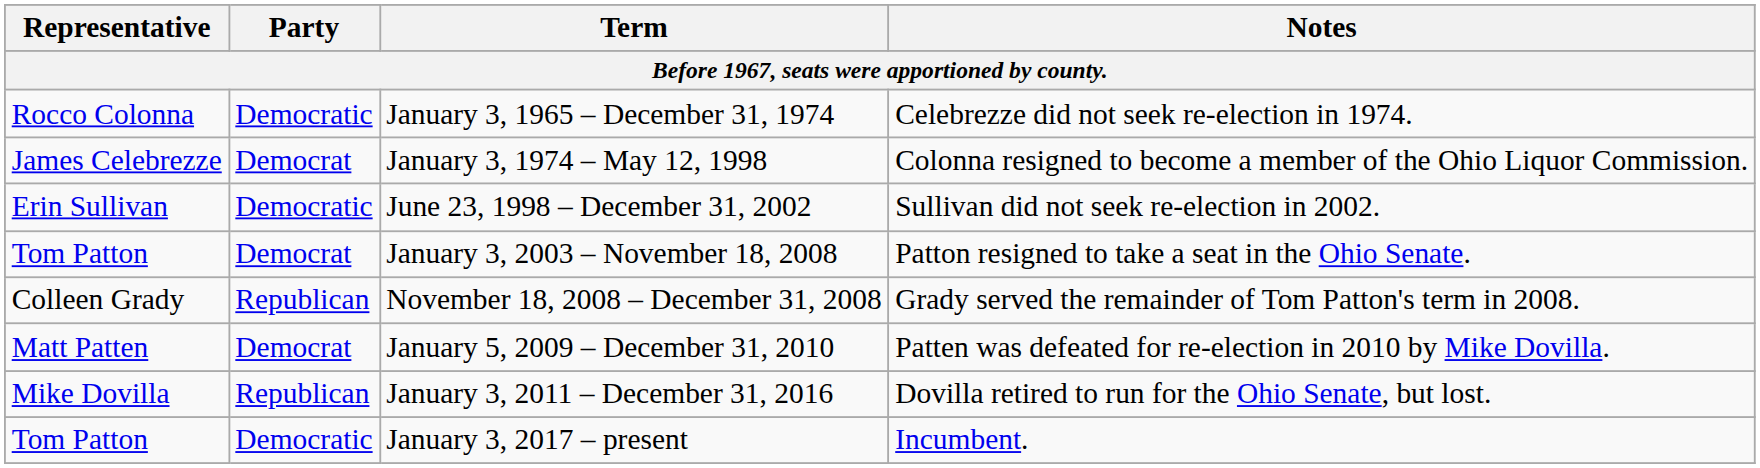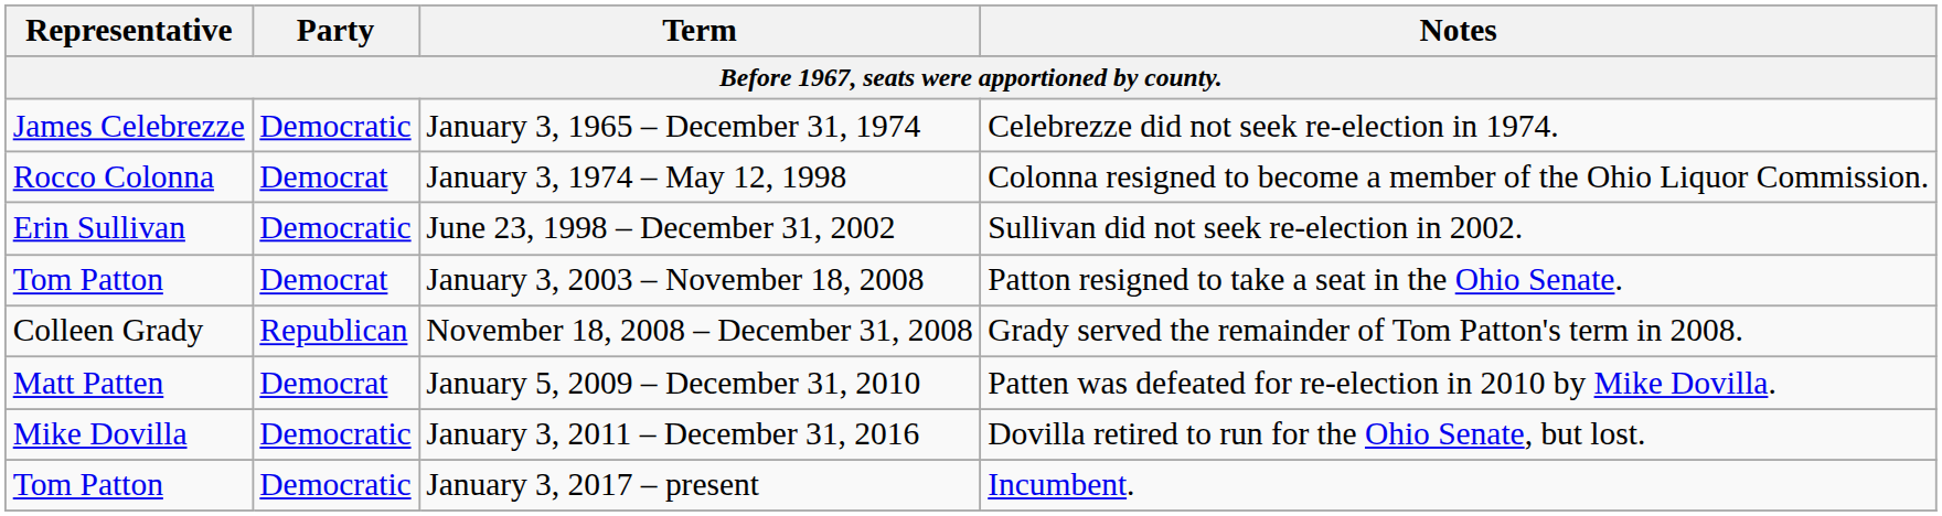January 3, 1965 – December 31, 1974 | Representative: Rocco Colonna -> James Celebrezze
January 3, 1974 – May 12, 1998 | Representative: James Celebrezze -> Rocco Colonna
January 3, 2011 – December 31, 2016 | Party: Republican -> Democratic
